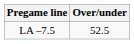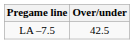LA –7.5 | Over/under: 52.5 -> 42.5
